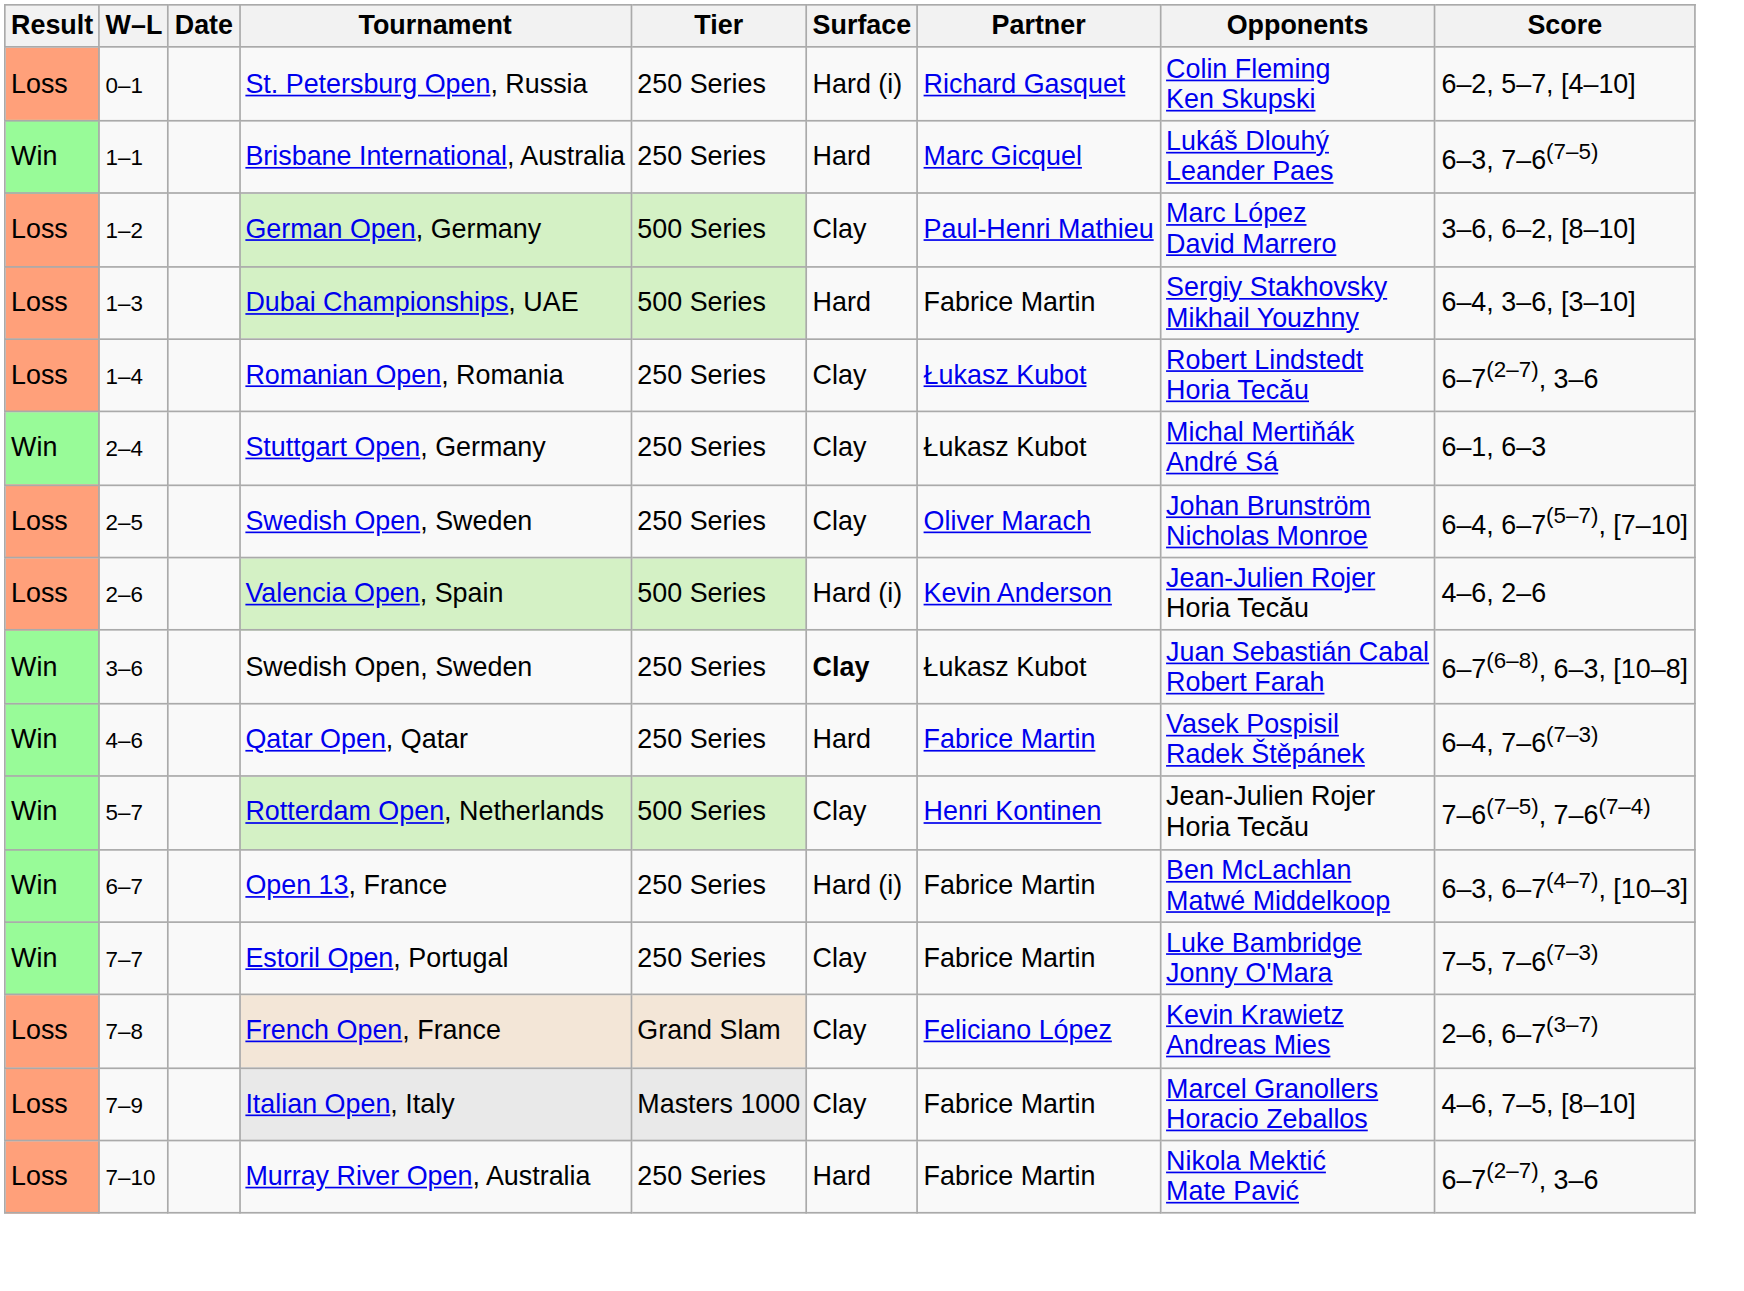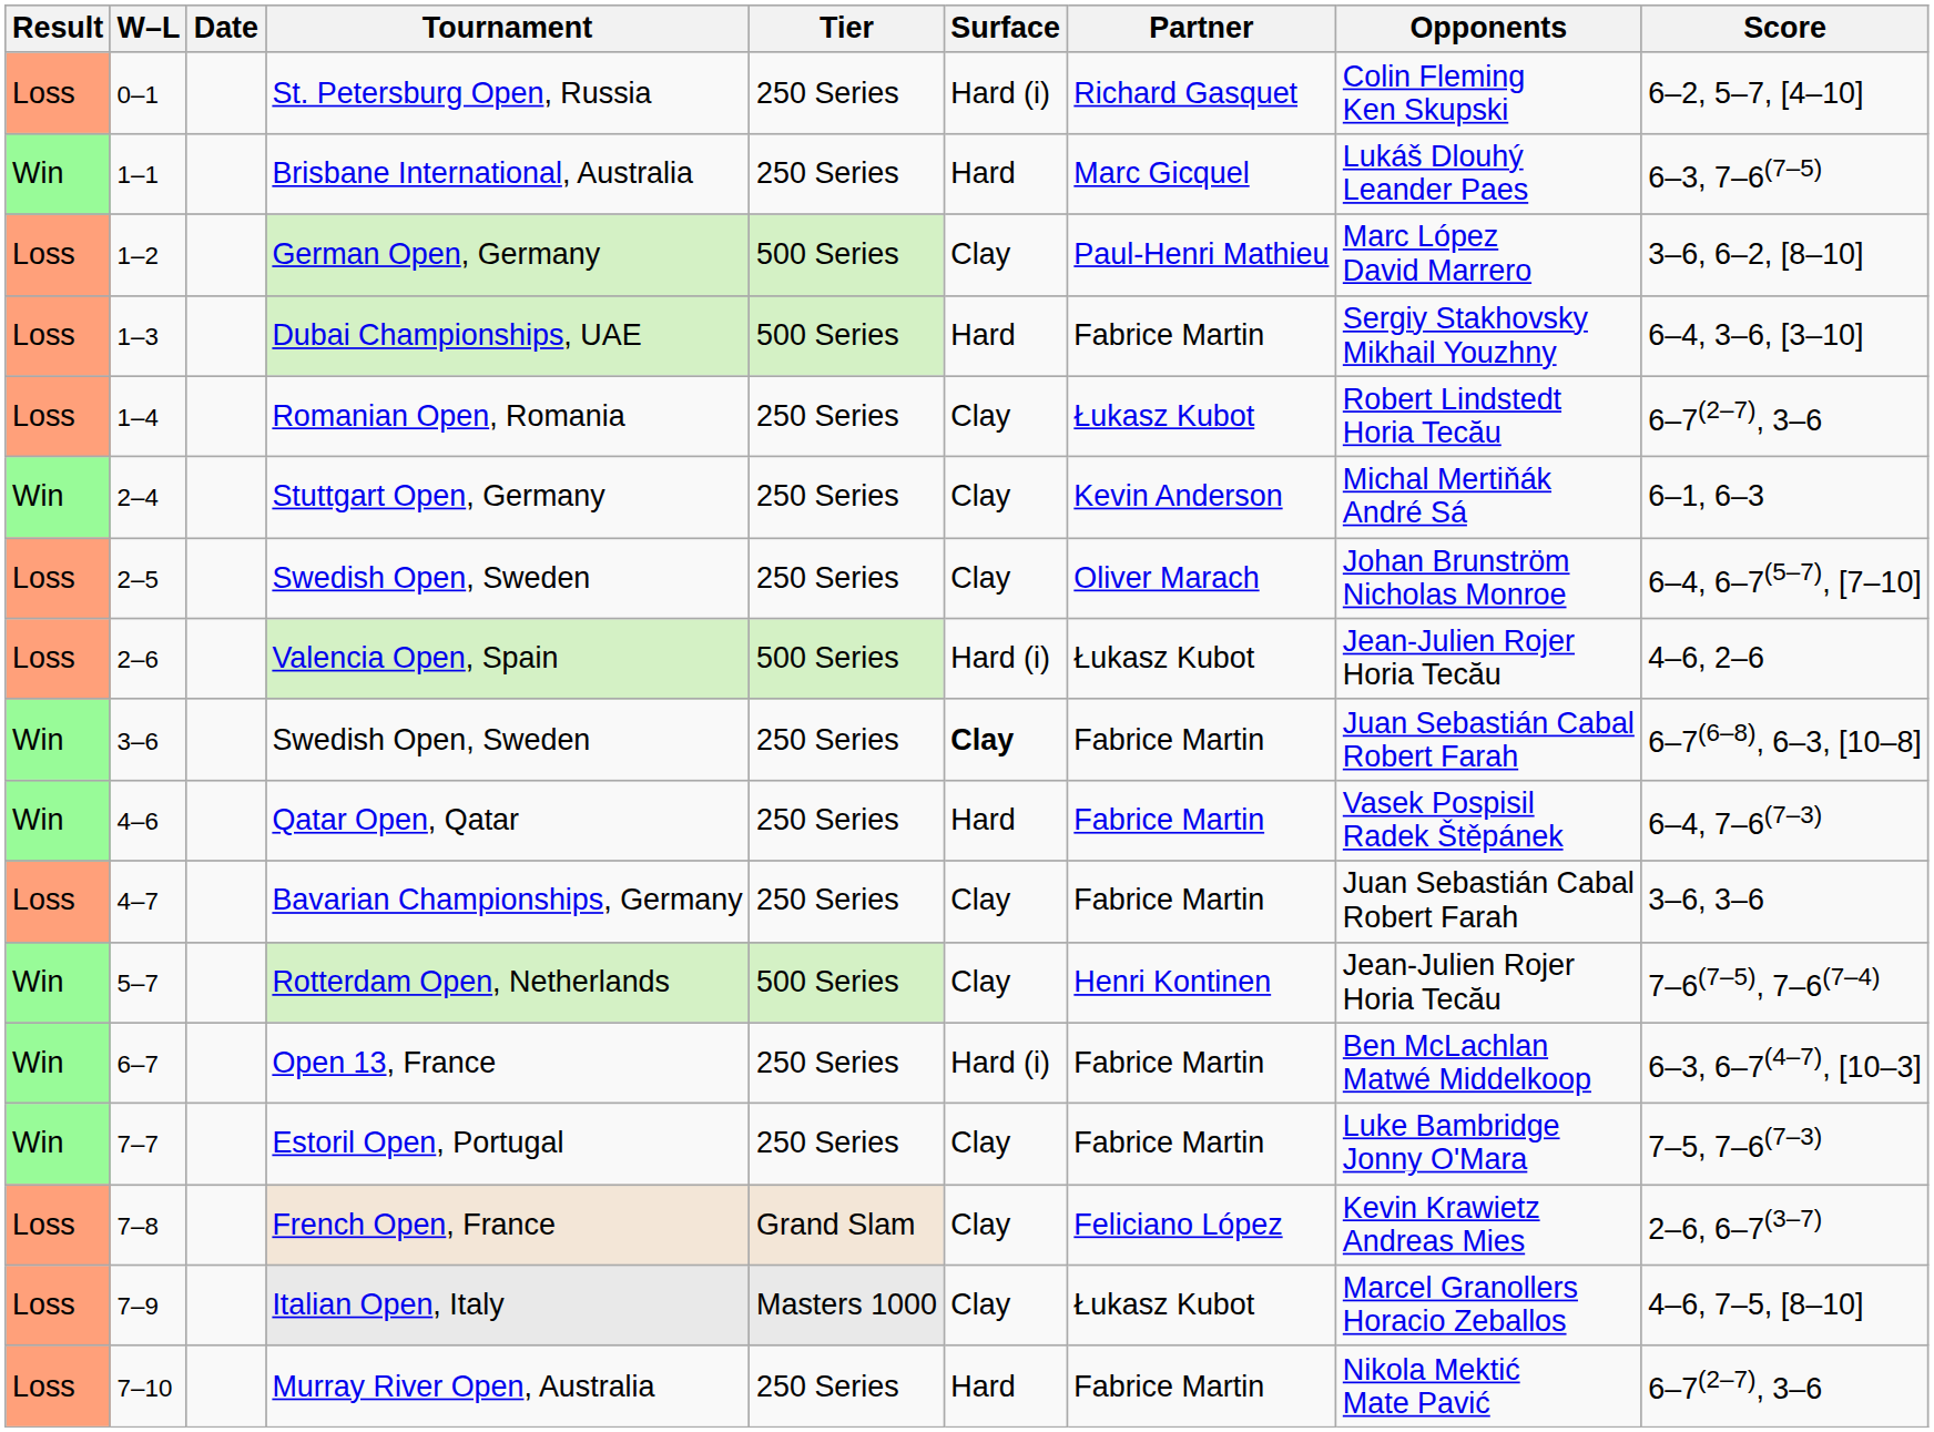Stuttgart Open, Germany | Partner: Łukasz Kubot -> Kevin Anderson
Valencia Open, Spain | Partner: Kevin Anderson -> Łukasz Kubot
3–6 / Swedish Open, Sweden | Partner: Łukasz Kubot -> Fabrice Martin
+ row: Loss | 4–7 | Bavarian Championships, Germany | 250 Series | Clay | Fabrice Martin | Juan Sebastián Cabal Robert Farah | 3–6, 3–6
Italian Open, Italy | Partner: Fabrice Martin -> Łukasz Kubot
